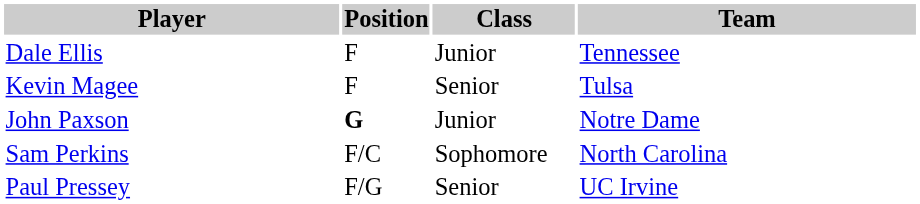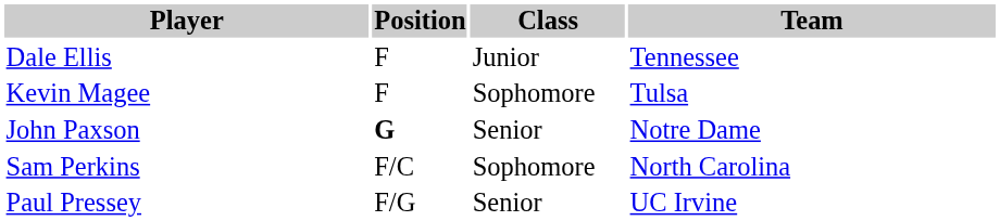Kevin Magee | Class: Senior -> Sophomore
John Paxson | Class: Junior -> Senior
